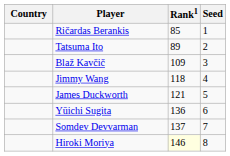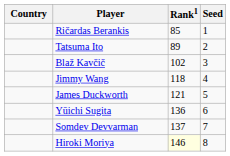Blaž Kavčič | Rank1: 109 -> 102
